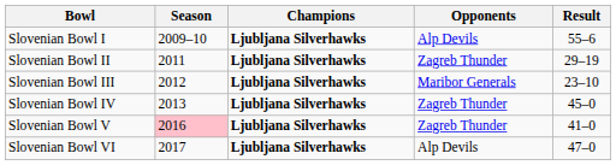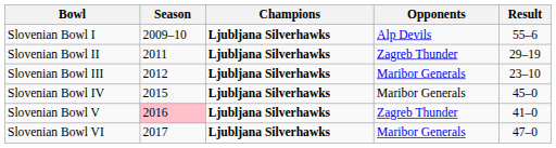Slovenian Bowl IV | Season: 2013 -> 2015
Slovenian Bowl IV | Opponents: Zagreb Thunder -> Maribor Generals
Slovenian Bowl VI | Opponents: Alp Devils -> Maribor Generals
